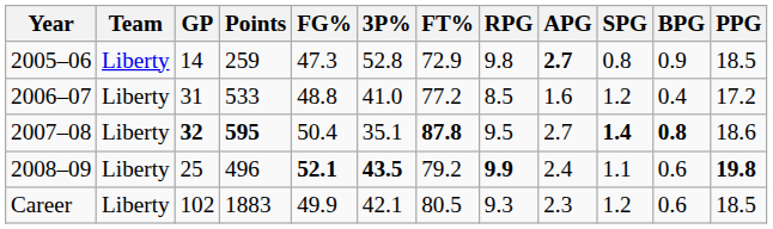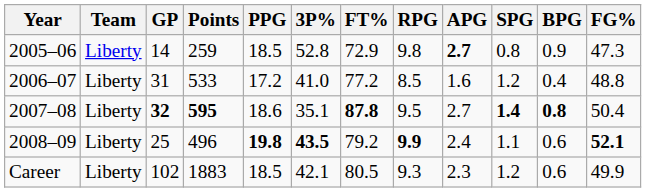columns swapped: FG% <-> PPG
